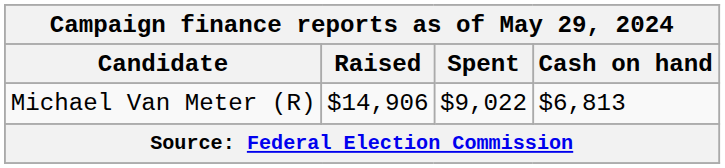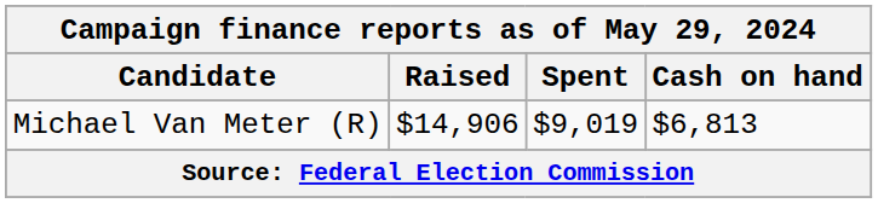Michael Van Meter (R) | Spent: $9,022 -> $9,019
